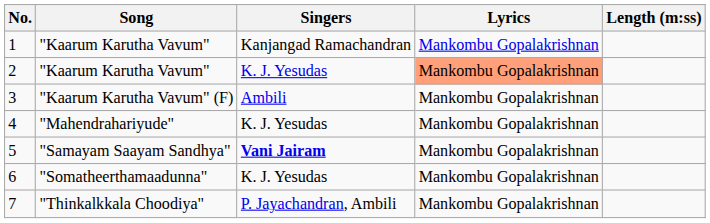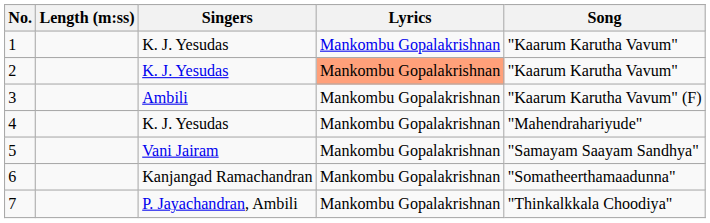columns swapped: Song <-> Length (m:ss)
1 | Singers: Kanjangad Ramachandran -> K. J. Yesudas
5 | Singers: bold -> normal
6 | Singers: K. J. Yesudas -> Kanjangad Ramachandran
